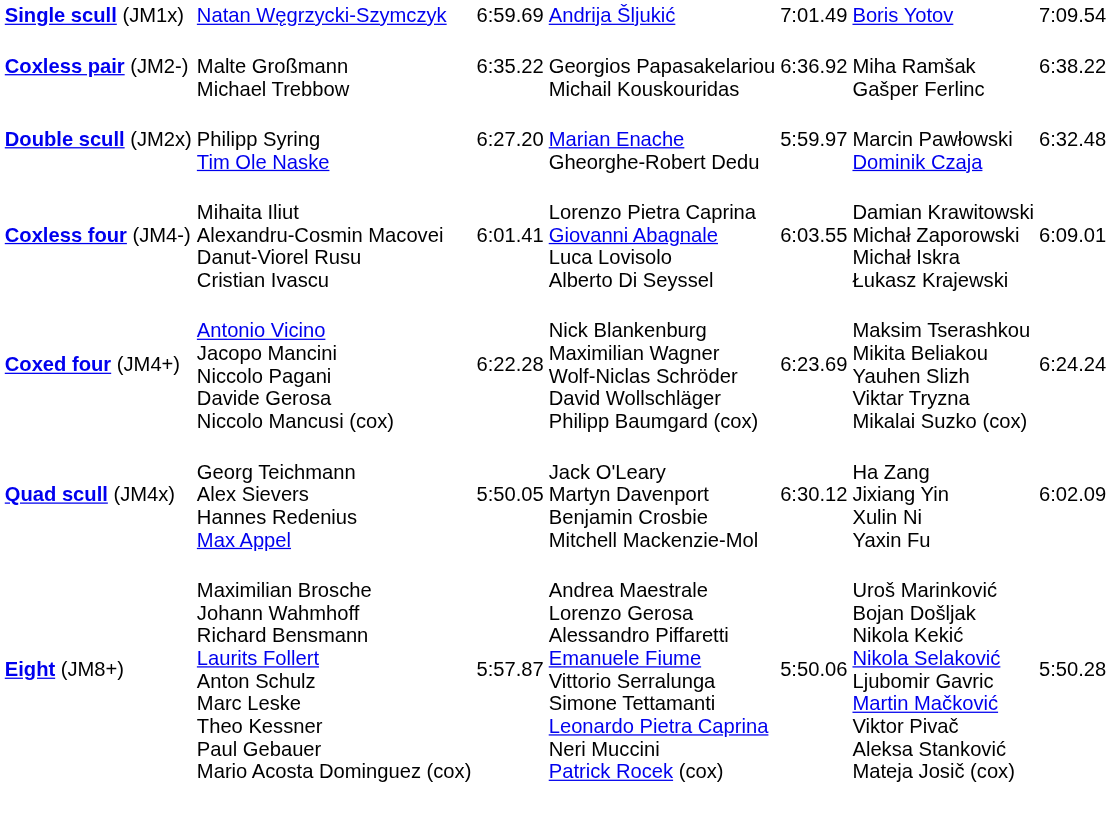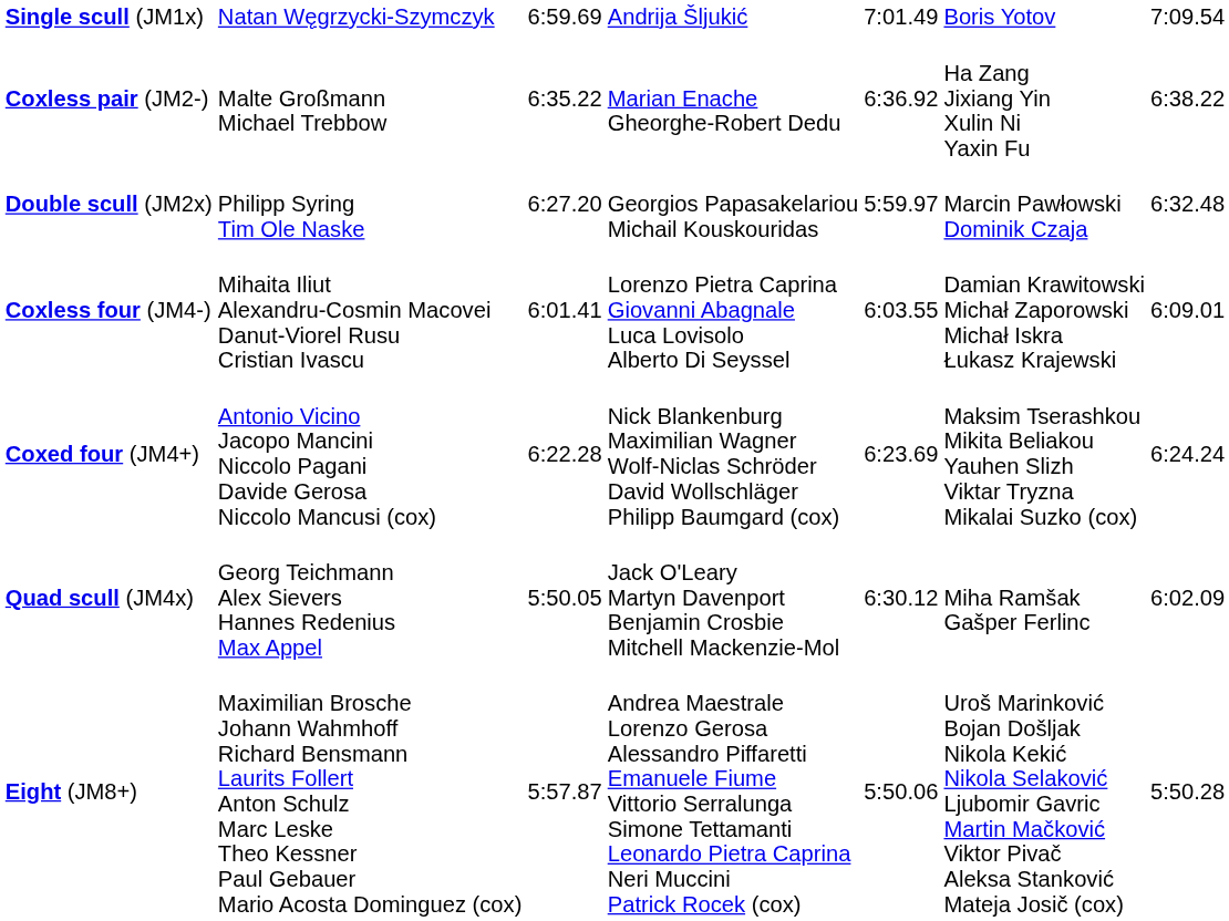Coxless pair (JM2-) | column 4: Georgios Papasakelariou Michail Kouskouridas -> Marian Enache Gheorghe-Robert Dedu
Coxless pair (JM2-) | column 6: Miha Ramšak Gašper Ferlinc -> Ha Zang Jixiang Yin Xulin Ni Yaxin Fu
Double scull (JM2x) | column 4: Marian Enache Gheorghe-Robert Dedu -> Georgios Papasakelariou Michail Kouskouridas
Quad scull (JM4x) | column 6: Ha Zang Jixiang Yin Xulin Ni Yaxin Fu -> Miha Ramšak Gašper Ferlinc
